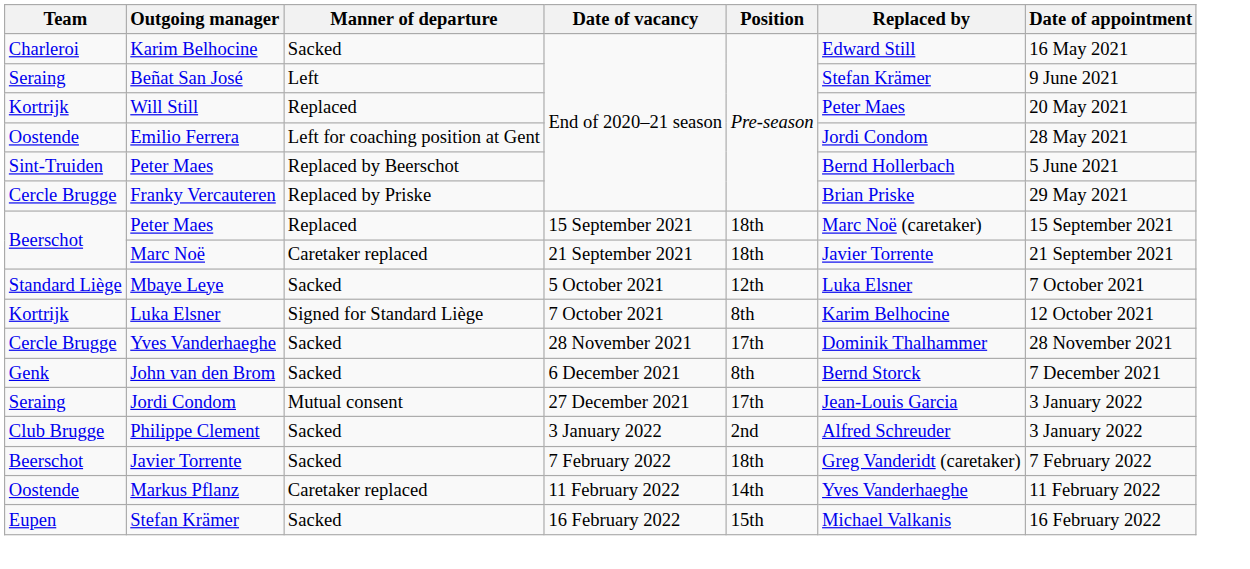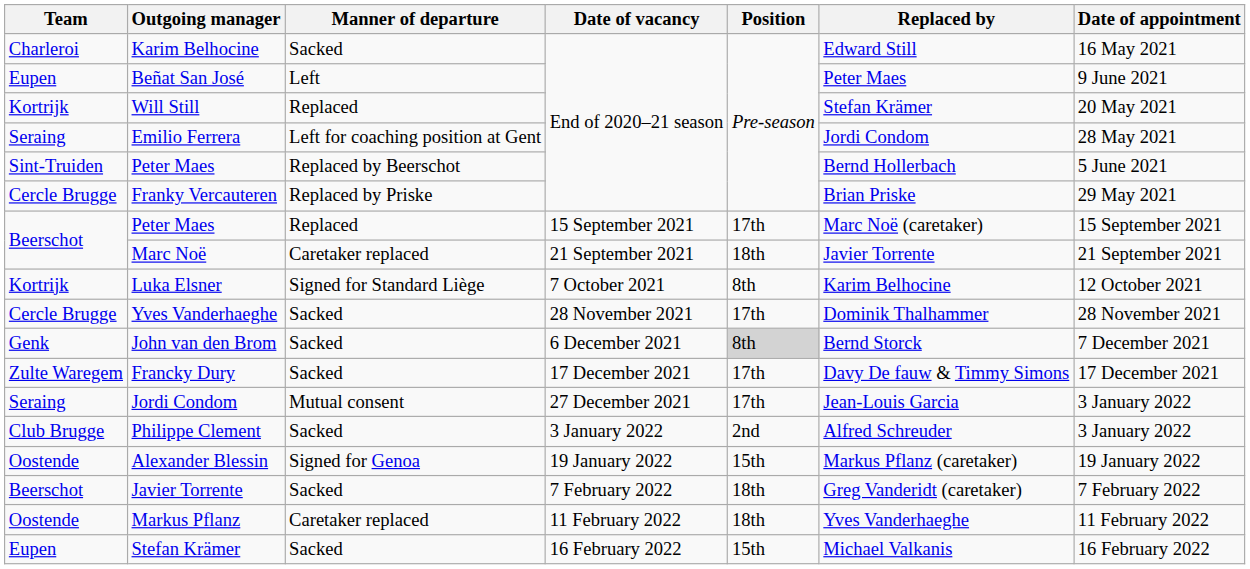Beñat San José | Team: Seraing -> Eupen
Beñat San José | Replaced by: Stefan Krämer -> Peter Maes
Will Still | Replaced by: Peter Maes -> Stefan Krämer
Emilio Ferrera | Team: Oostende -> Seraing
Peter Maes / 15 September 2021 | Position: 18th -> 17th
- row: Standard Liège | Mbaye Leye | Sacked | 5 October 2021 | 12th | Luka Elsner | 7 October 2021
John van den Brom | Position: no background -> lightgrey background
+ row: Zulte Waregem | Francky Dury | Sacked | 17 December 2021 | 17th | Davy De fauw & Timmy Simons | 17 December 2021
+ row: Oostende | Alexander Blessin | Signed for Genoa | 19 January 2022 | 15th | Markus Pflanz (caretaker) | 19 January 2022
Markus Pflanz | Position: 14th -> 18th
